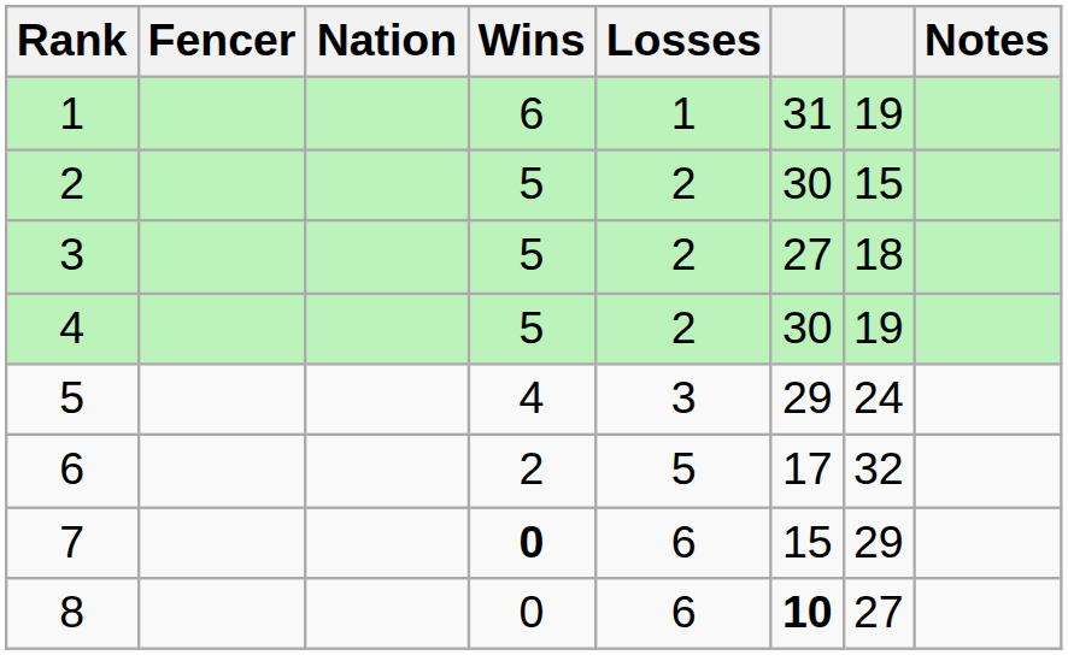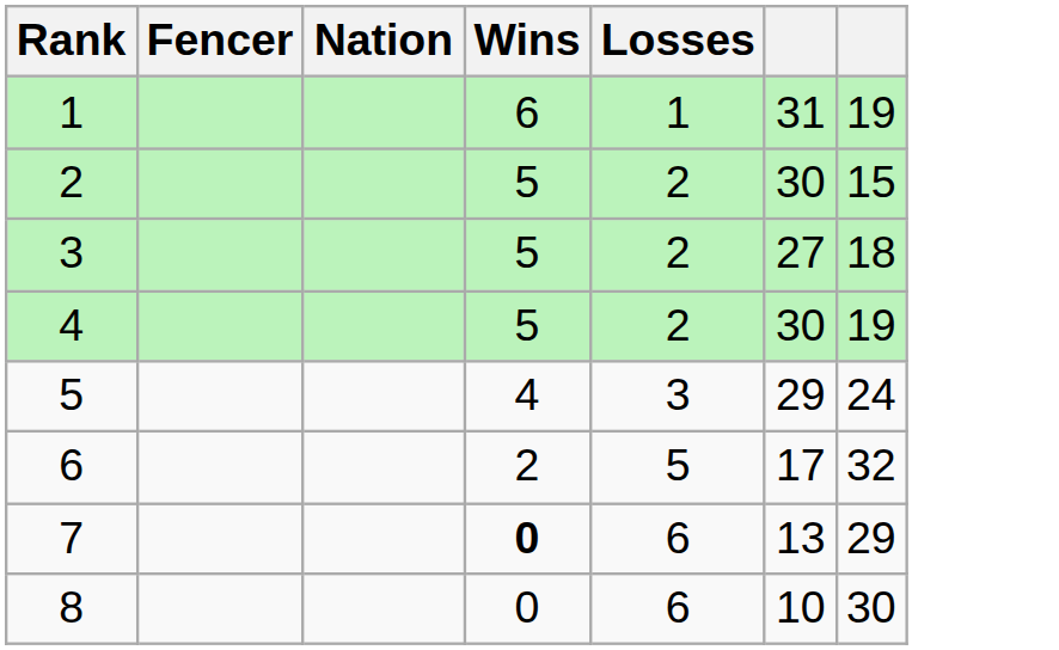- column: Notes
7 | column 6: 15 -> 13
8 | column 6: bold -> normal
8 | column 7: 27 -> 30
